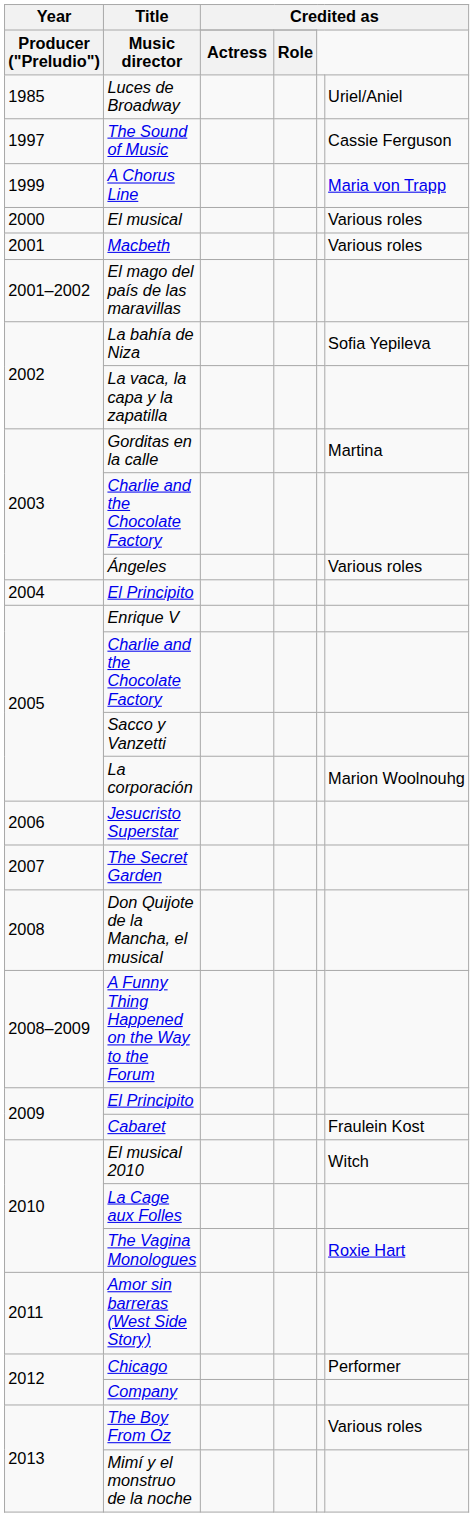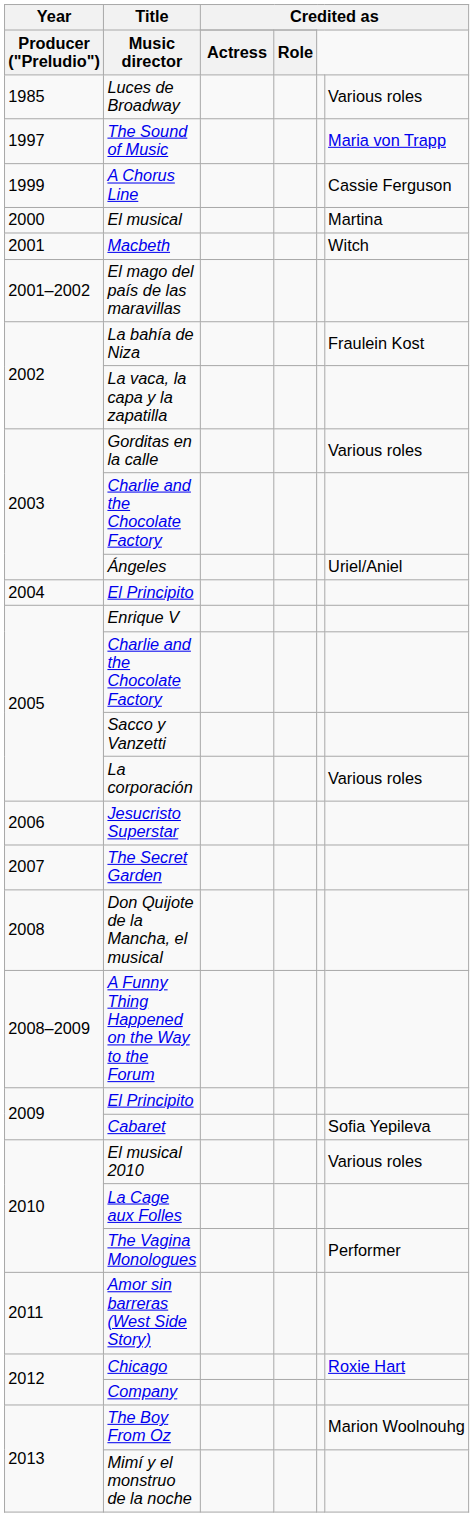Luces de Broadway | column 6: Uriel/Aniel -> Various roles
The Sound of Music | column 6: Cassie Ferguson -> Maria von Trapp
A Chorus Line | column 6: Maria von Trapp -> Cassie Ferguson
El musical | column 6: Various roles -> Martina
Macbeth | column 6: Various roles -> Witch
La bahía de Niza | column 6: Sofia Yepileva -> Fraulein Kost
Gorditas en la calle | column 6: Martina -> Various roles
Ángeles | column 6: Various roles -> Uriel/Aniel
La corporación | column 6: Marion Woolnouhg -> Various roles
Cabaret | column 6: Fraulein Kost -> Sofia Yepileva
El musical 2010 | column 6: Witch -> Various roles
The Vagina Monologues | column 6: Roxie Hart -> Performer
Chicago | column 6: Performer -> Roxie Hart
The Boy From Oz | column 6: Various roles -> Marion Woolnouhg
